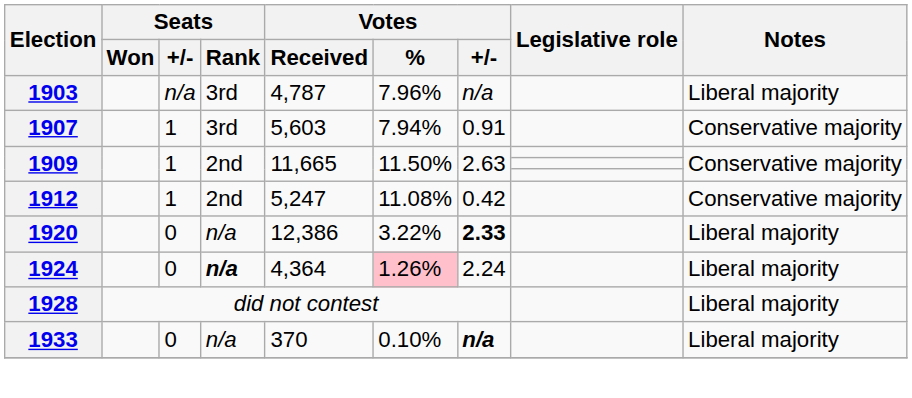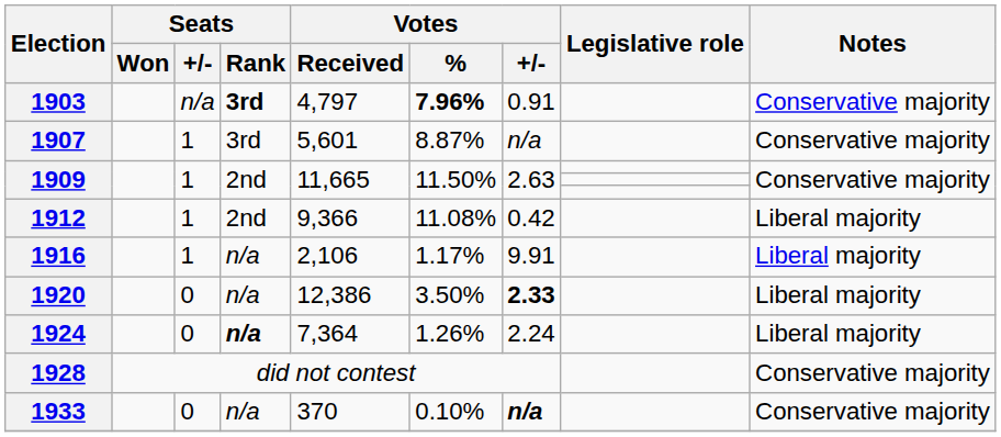1903 | Seats / Rank: normal -> bold
1903 | Votes / Received: 4,787 -> 4,797
1903 | Votes / %: normal -> bold
1903 | Votes / +/-: n/a -> 0.91
1903 | Notes: Liberal majority -> Conservative majority
1907 | Votes / Received: 5,603 -> 5,601
1907 | Votes / %: 7.94% -> 8.87%
1907 | Votes / +/-: 0.91 -> n/a
1912 | Votes / Received: 5,247 -> 9,366
1912 | Notes: Conservative majority -> Liberal majority
+ row: 1916 | 1 | n/a | 2,106 | 1.17% | 9.91 | Liberal majority
1920 | Votes / %: 3.22% -> 3.50%
1924 | Votes / Received: 4,364 -> 7,364
1924 | Votes / %: pink background -> no background
1928 | Notes: Liberal majority -> Conservative majority
1933 | Notes: Liberal majority -> Conservative majority
